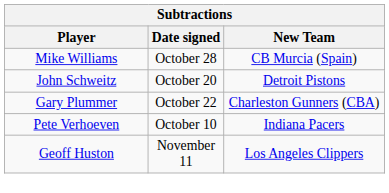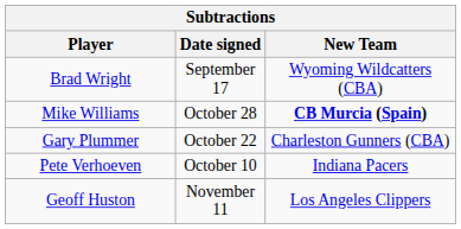+ row: Brad Wright | September 17 | Wyoming Wildcatters (CBA)
Mike Williams | New Team: normal -> bold
- row: John Schweitz | October 20 | Detroit Pistons
